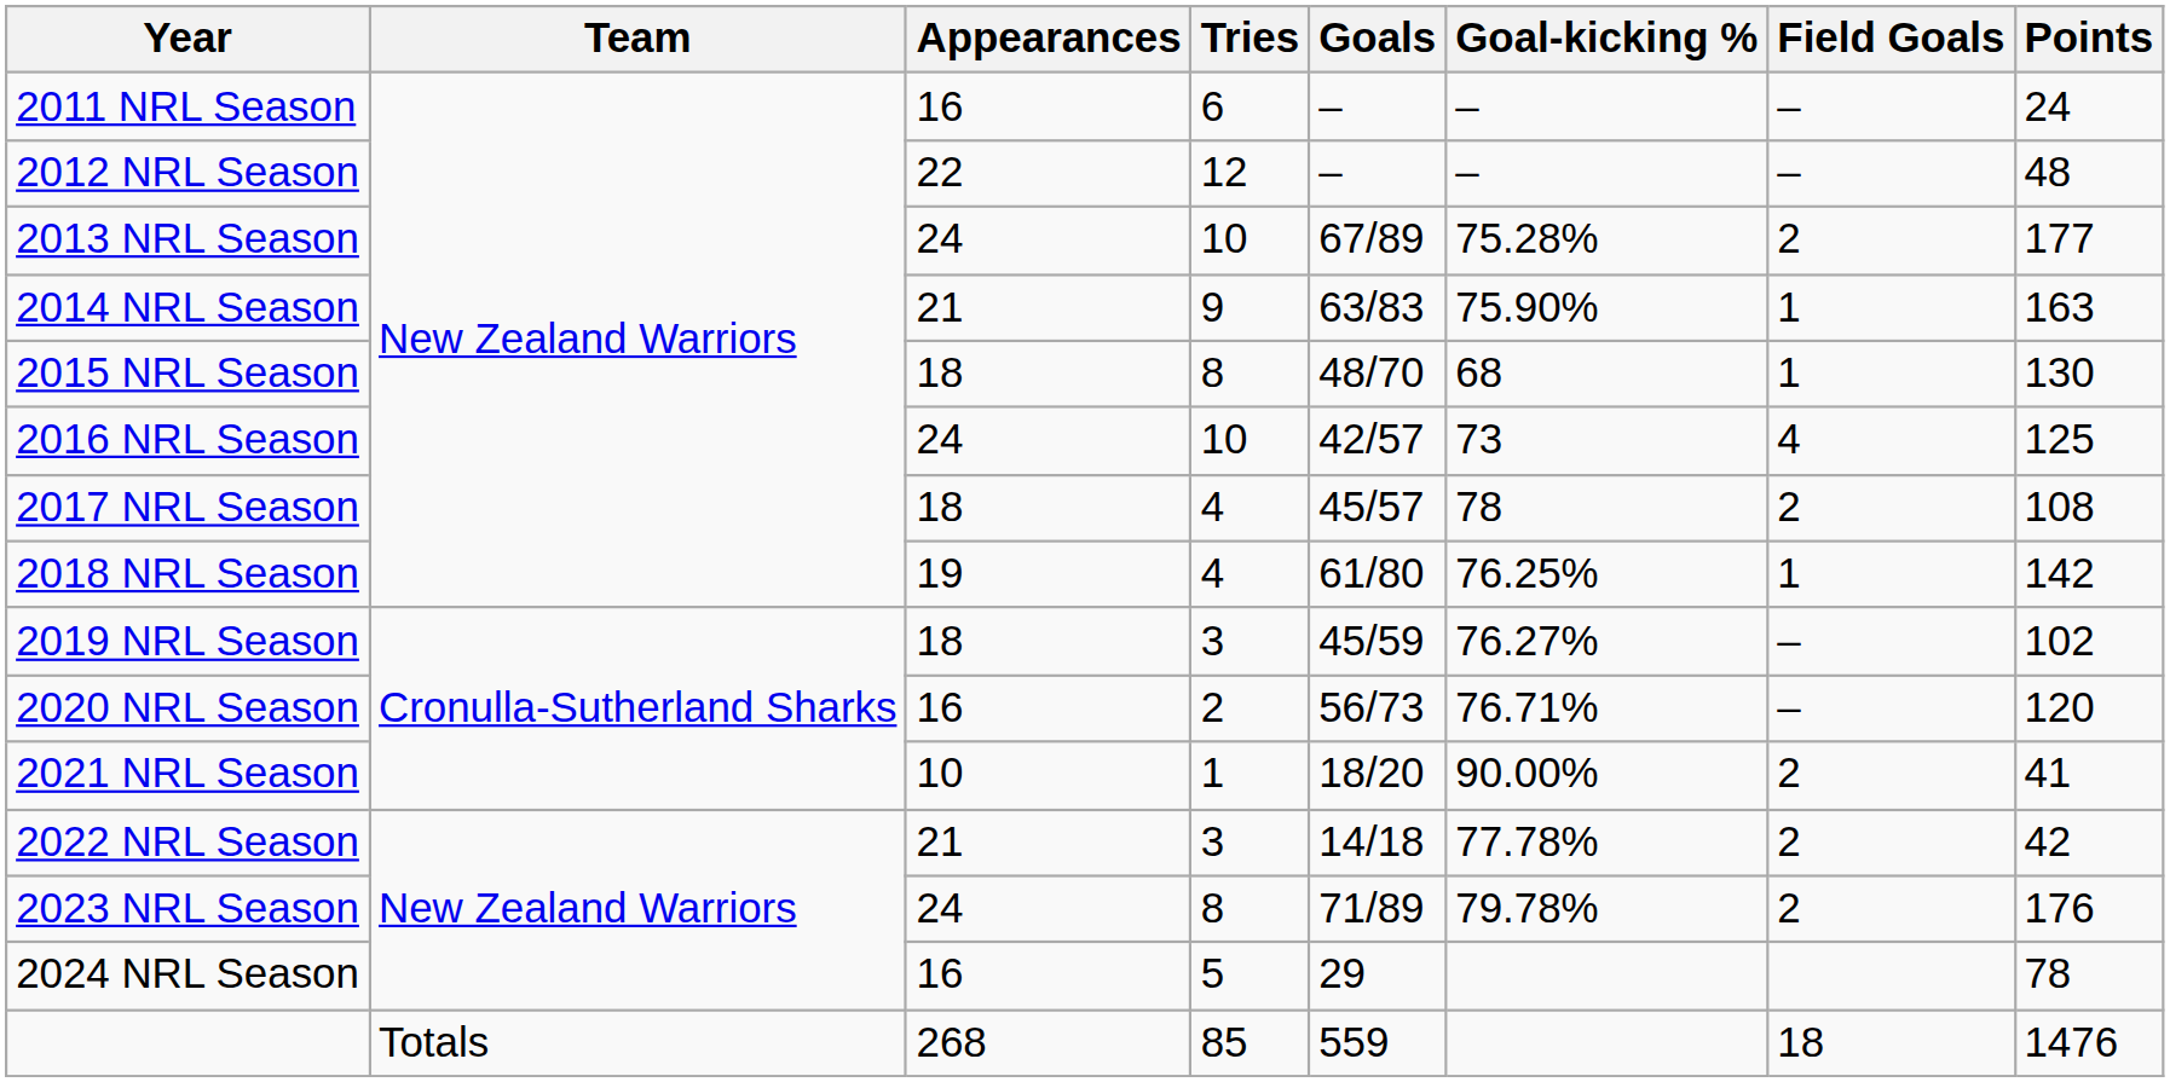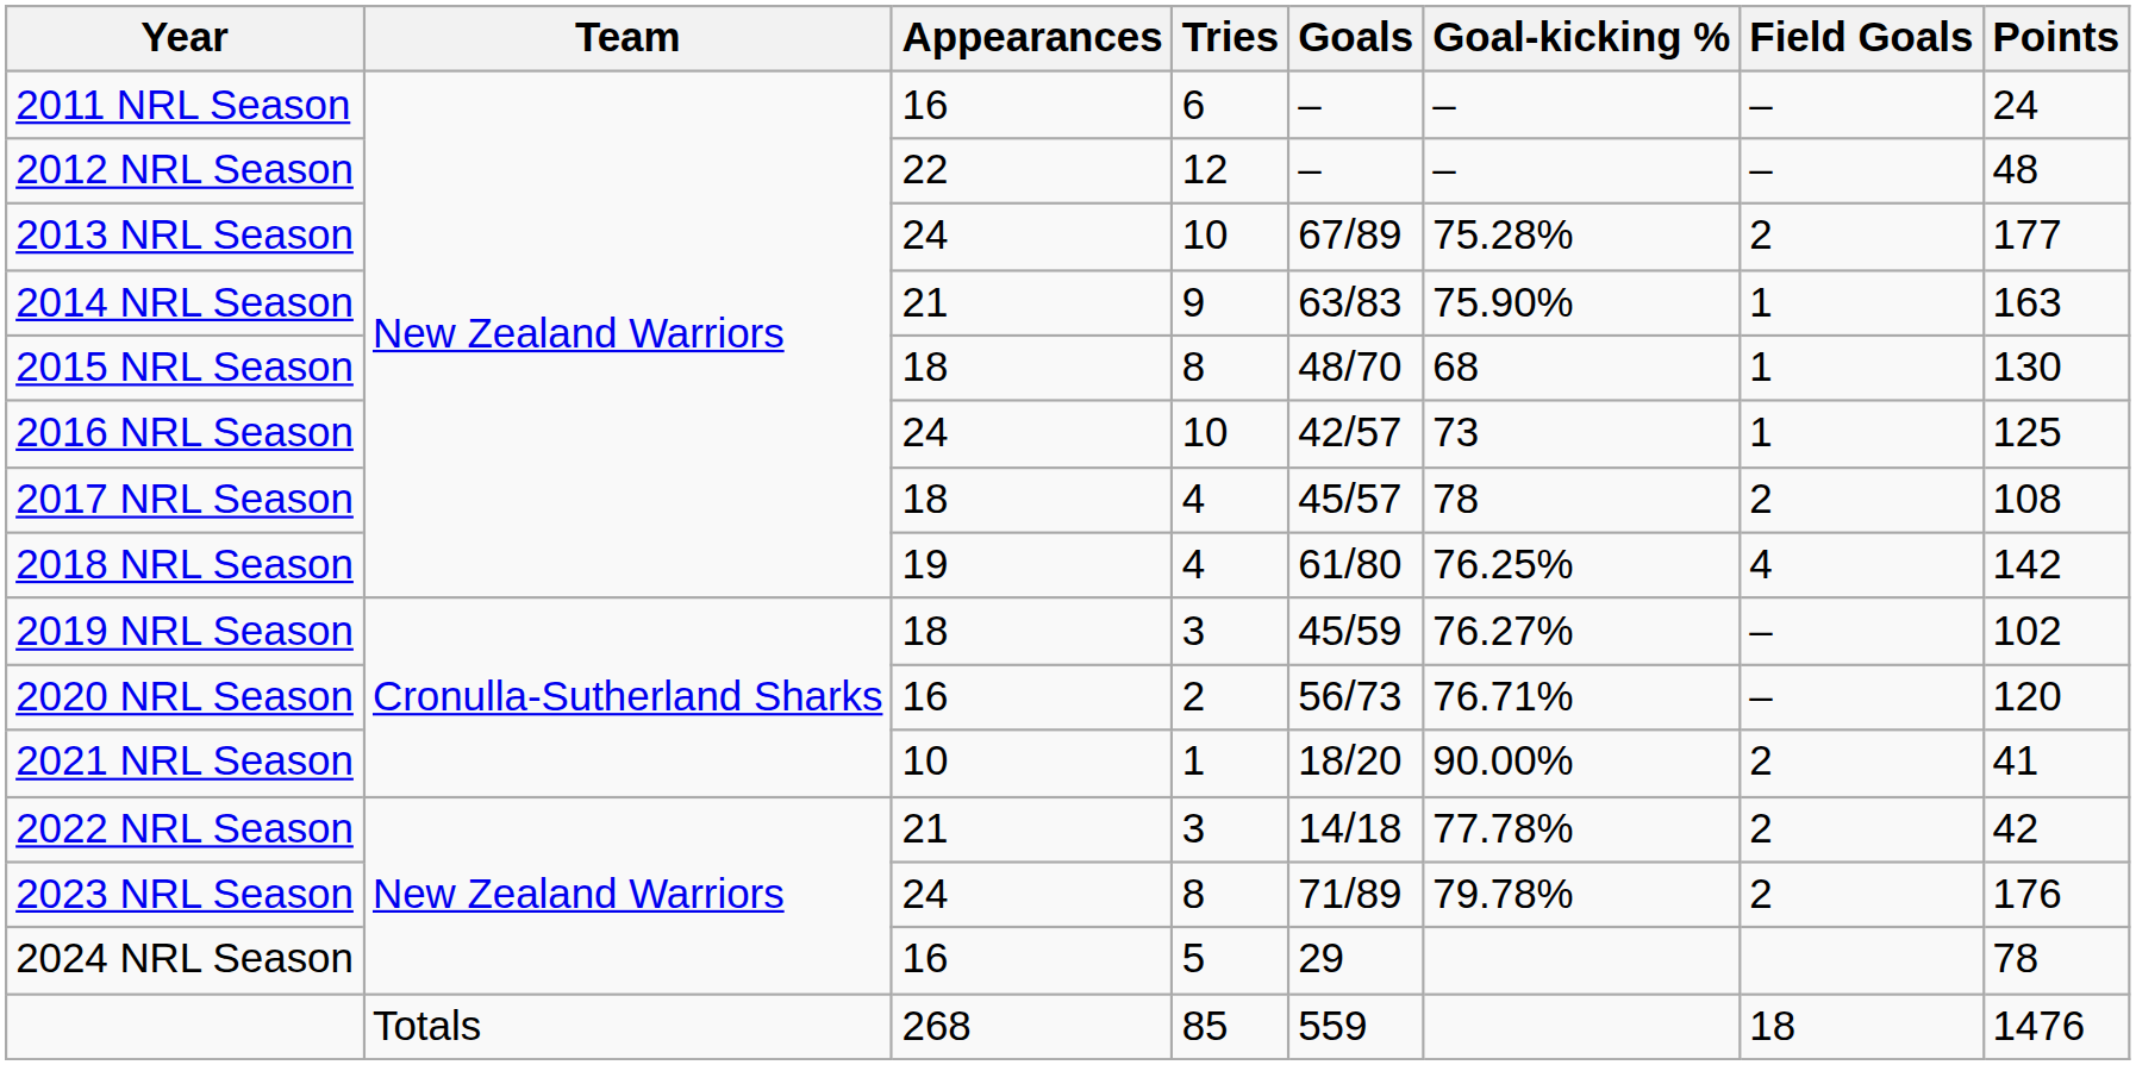2016 NRL Season | Field Goals: 4 -> 1
2018 NRL Season | Field Goals: 1 -> 4
